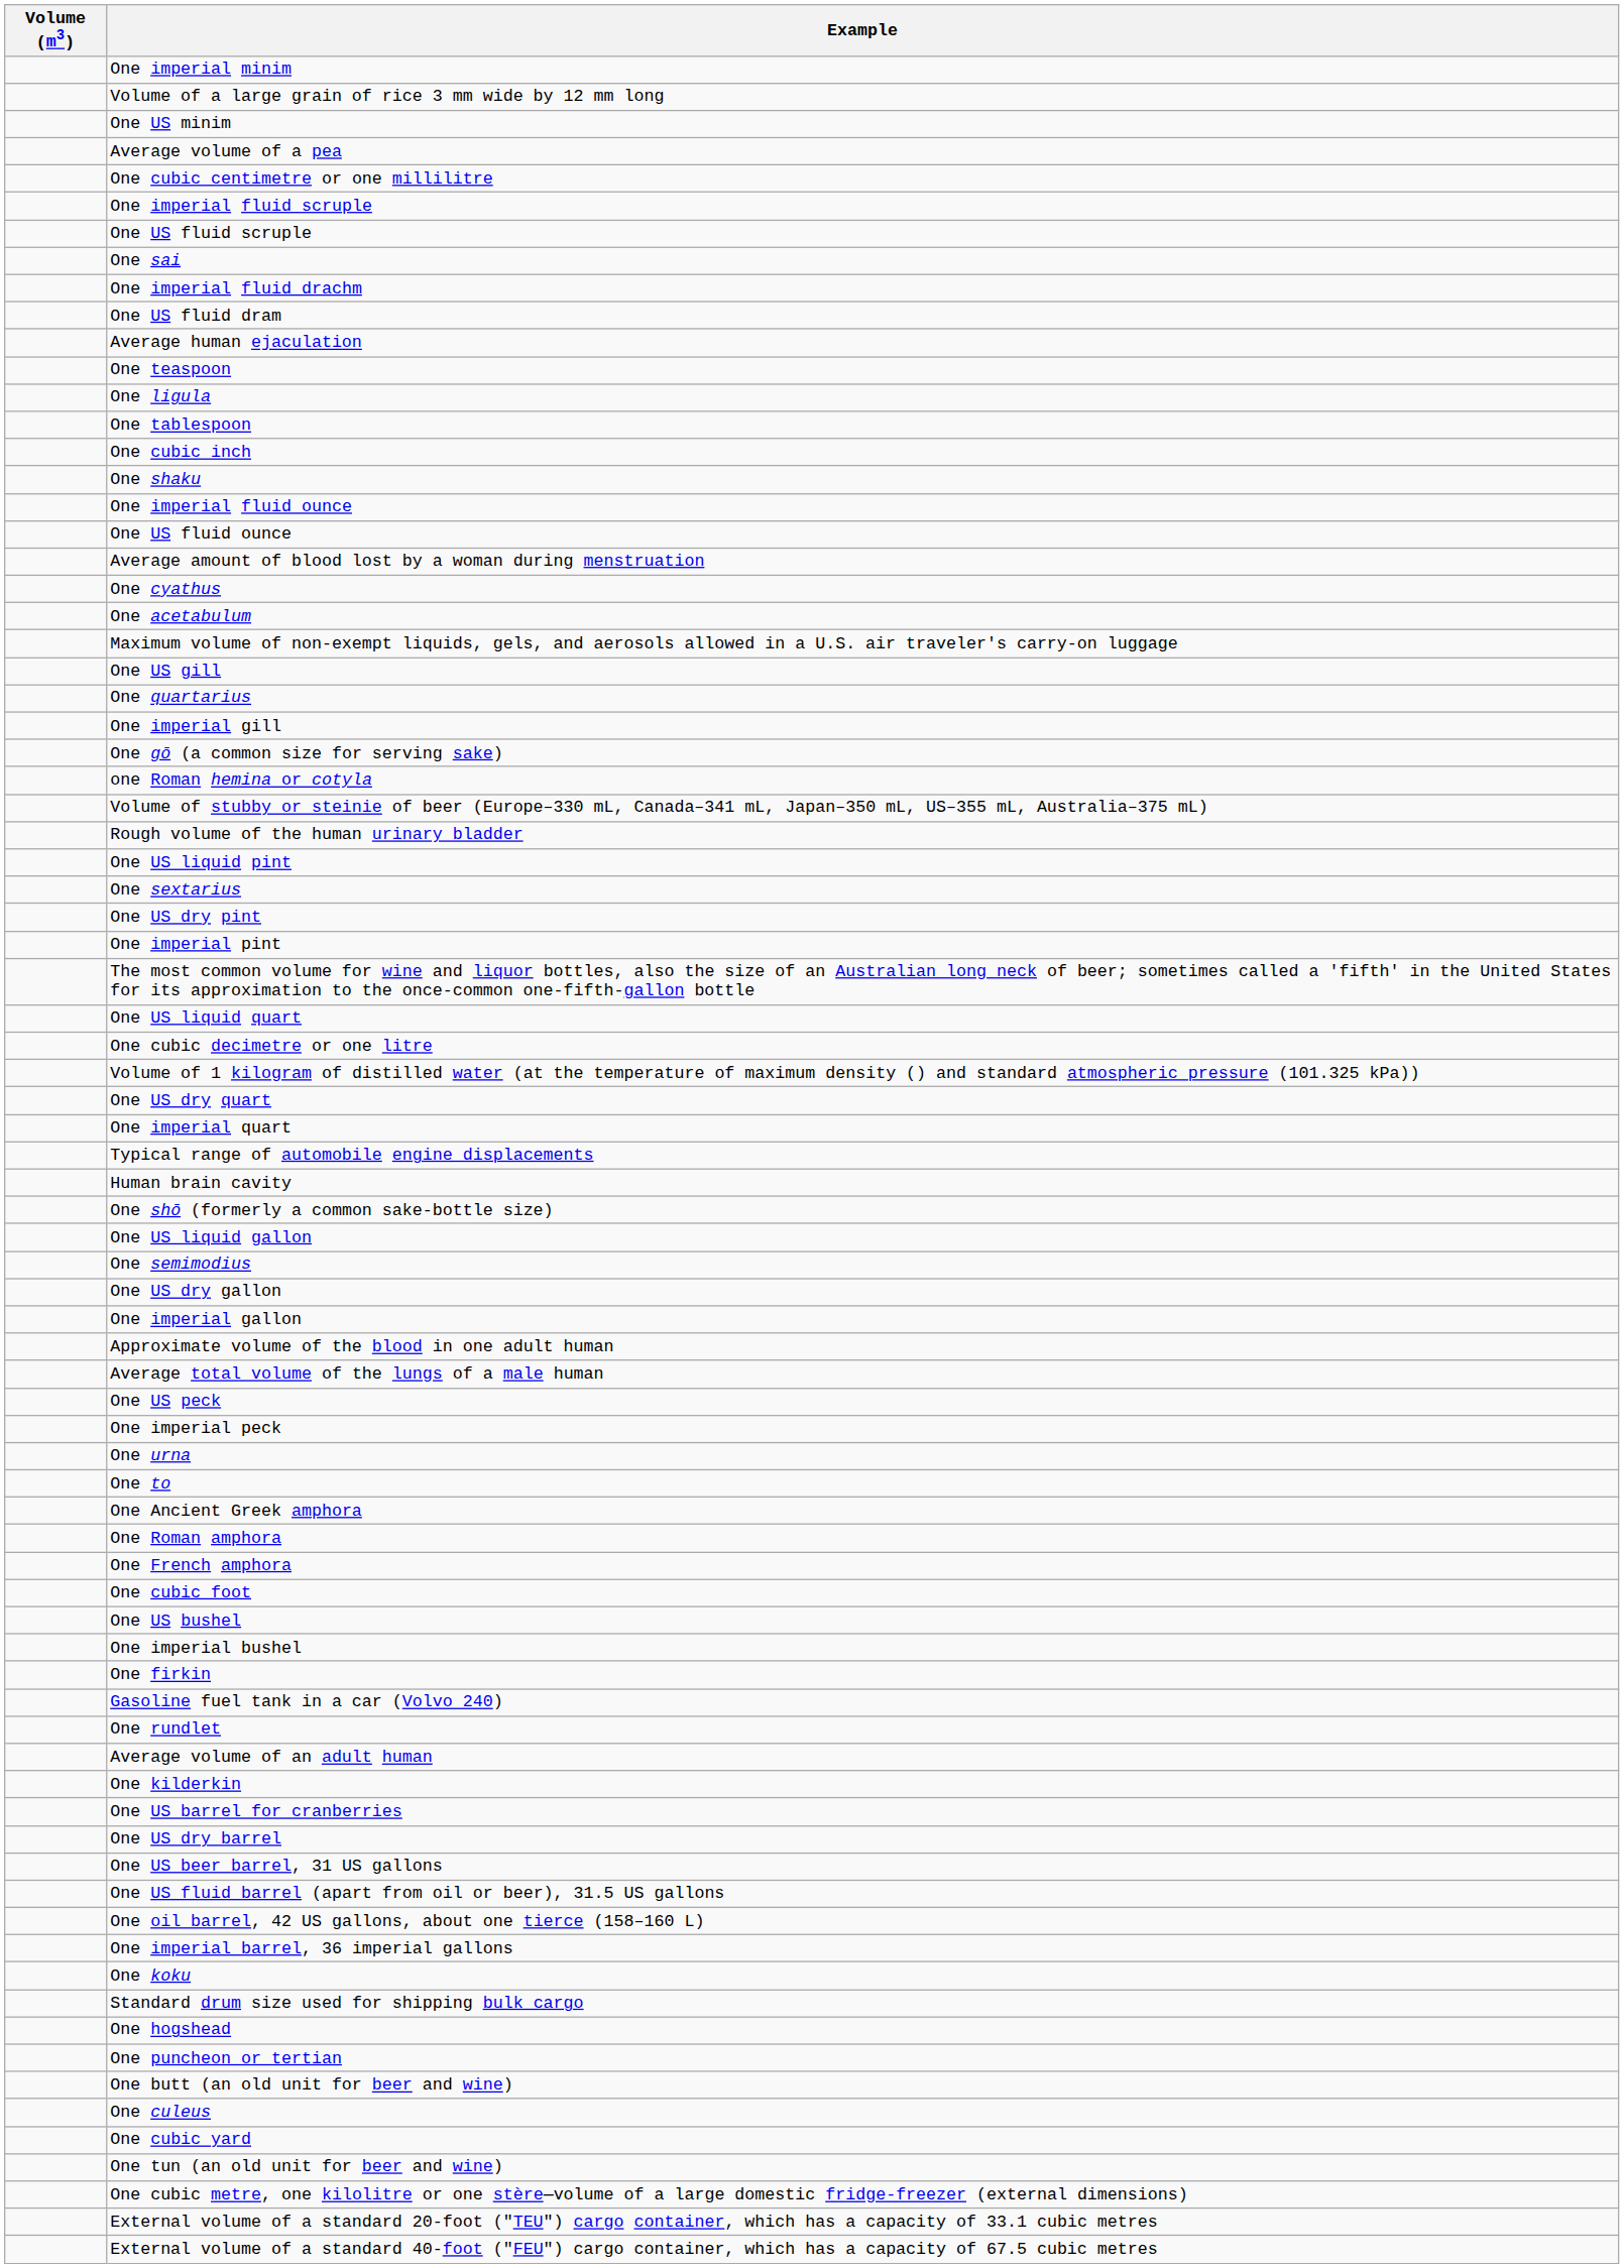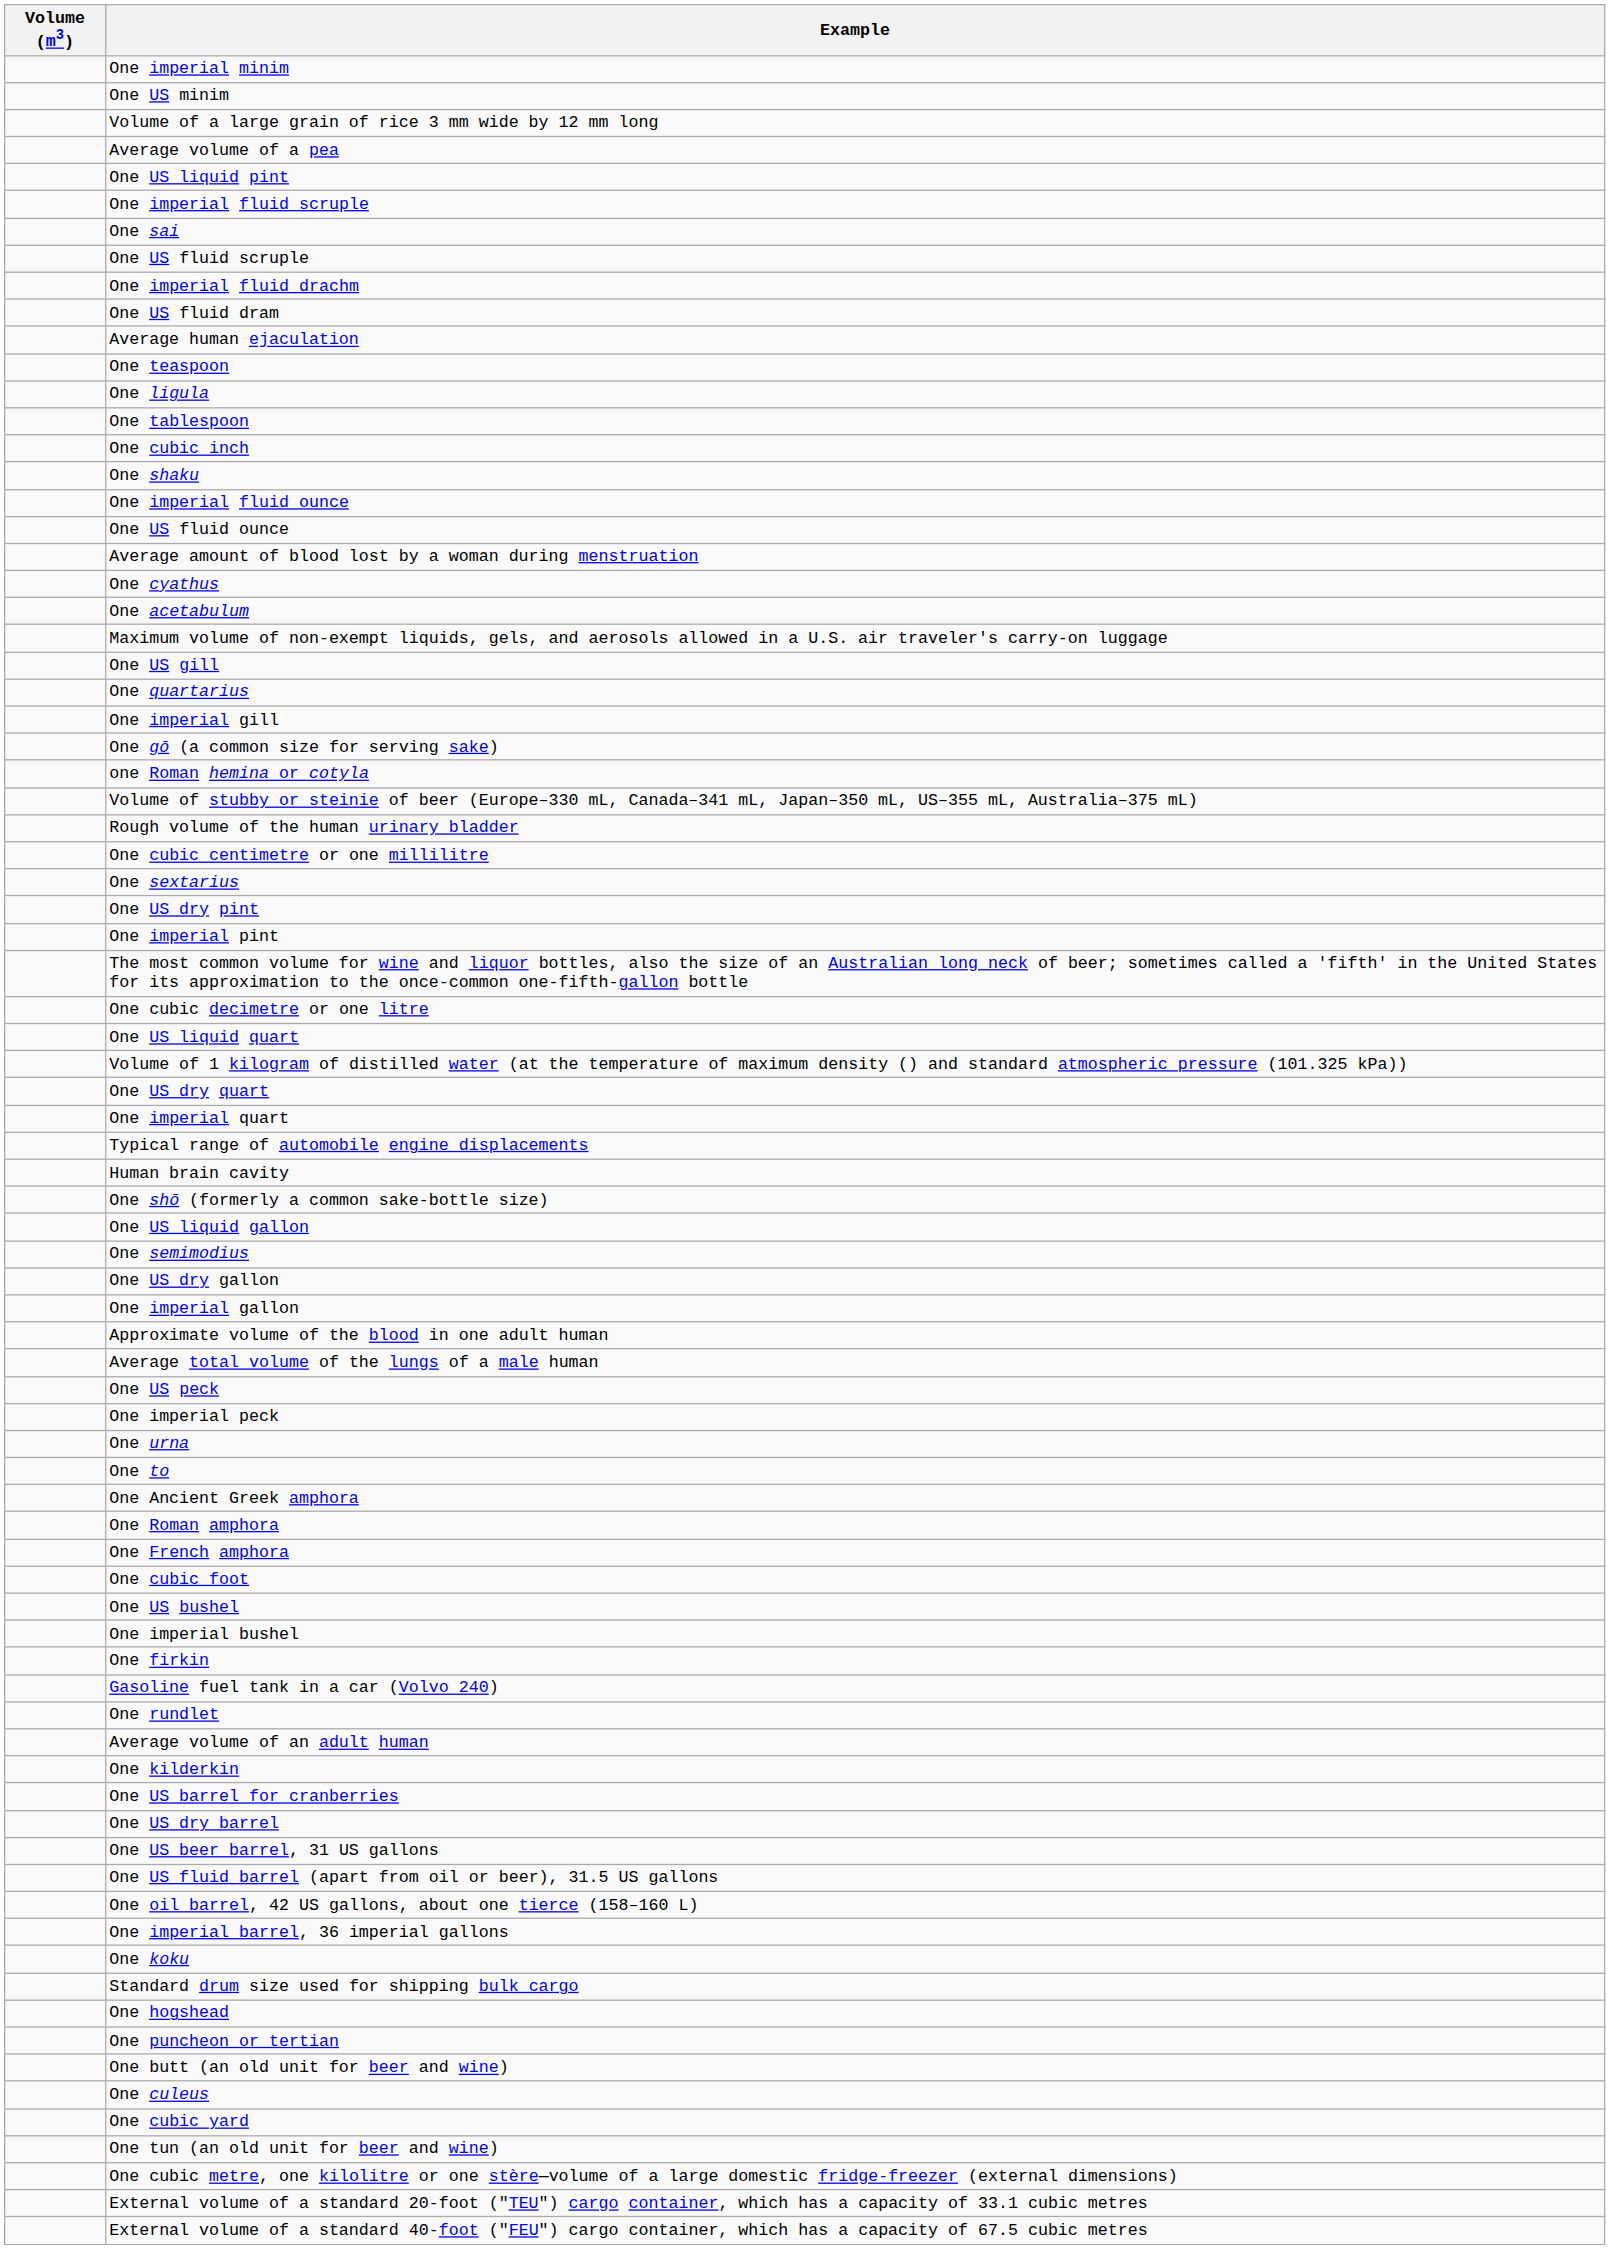rows swapped: One US minim <-> Volume of a large grain of rice 3 mm wide by 12 mm long
rows swapped: One cubic centimetre or one millilitre <-> One US liquid pint
rows swapped: One US fluid scruple <-> One sai
rows swapped: One US liquid quart <-> One cubic decimetre or one litre
